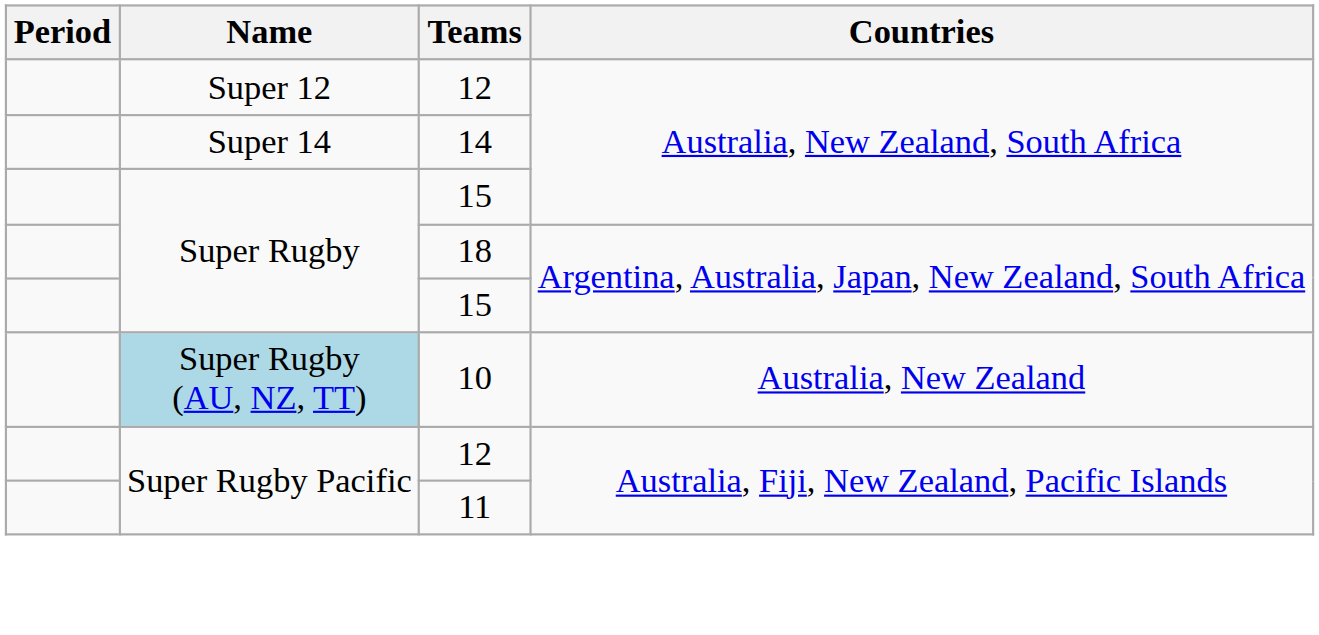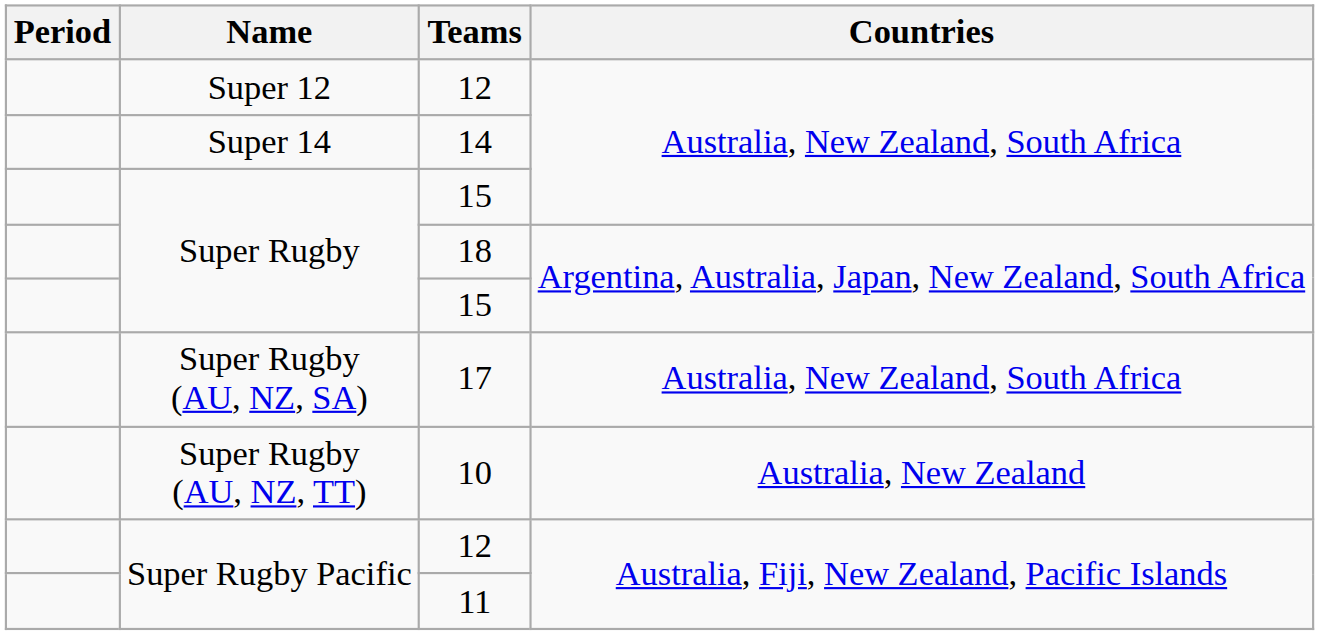+ row: Super Rugby (AU, NZ, SA) | 17 | Australia, New Zealand, South Africa
10 | Name: lightblue background -> no background
